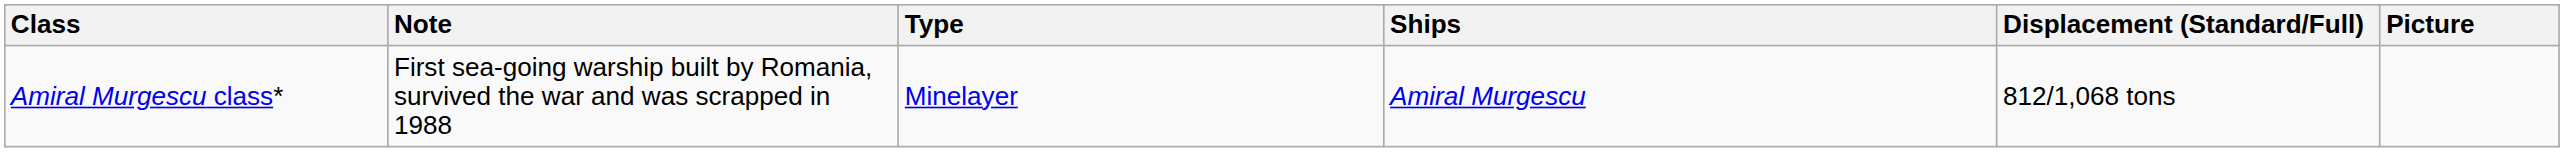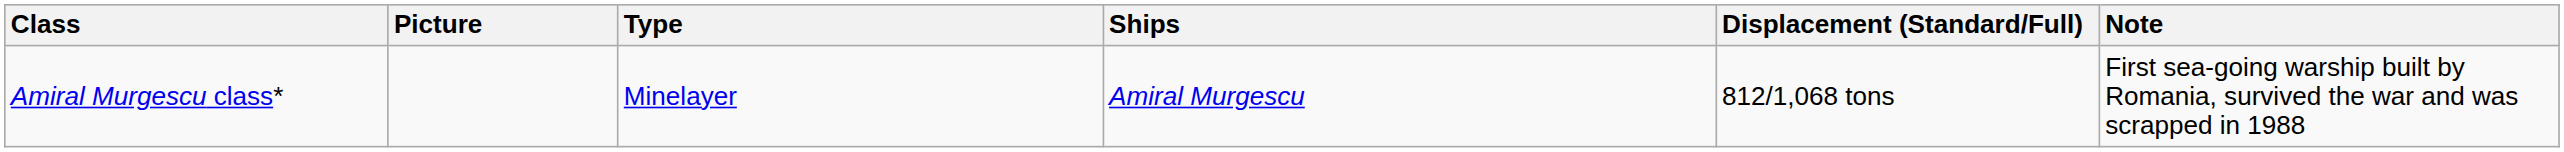columns swapped: Picture <-> Note
